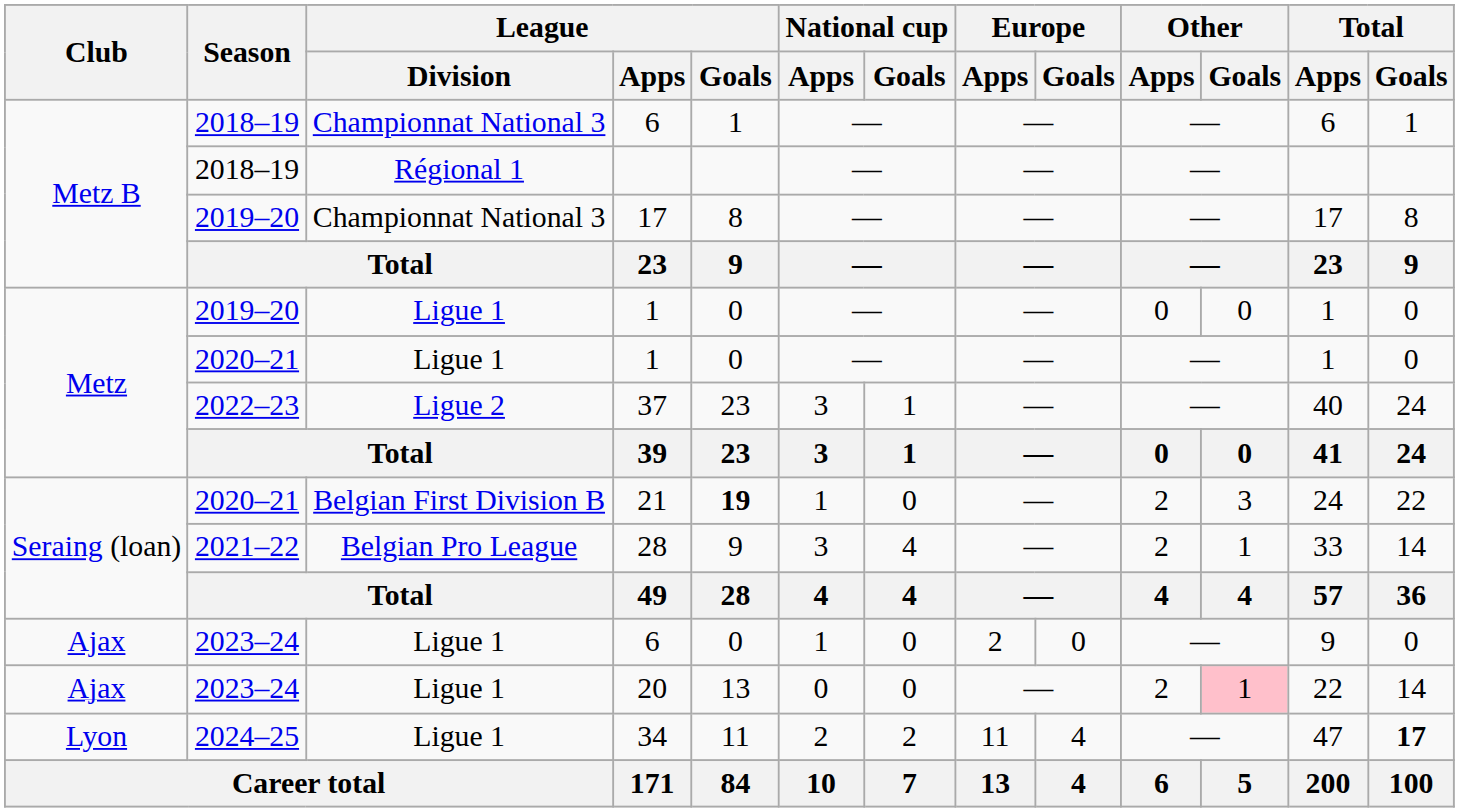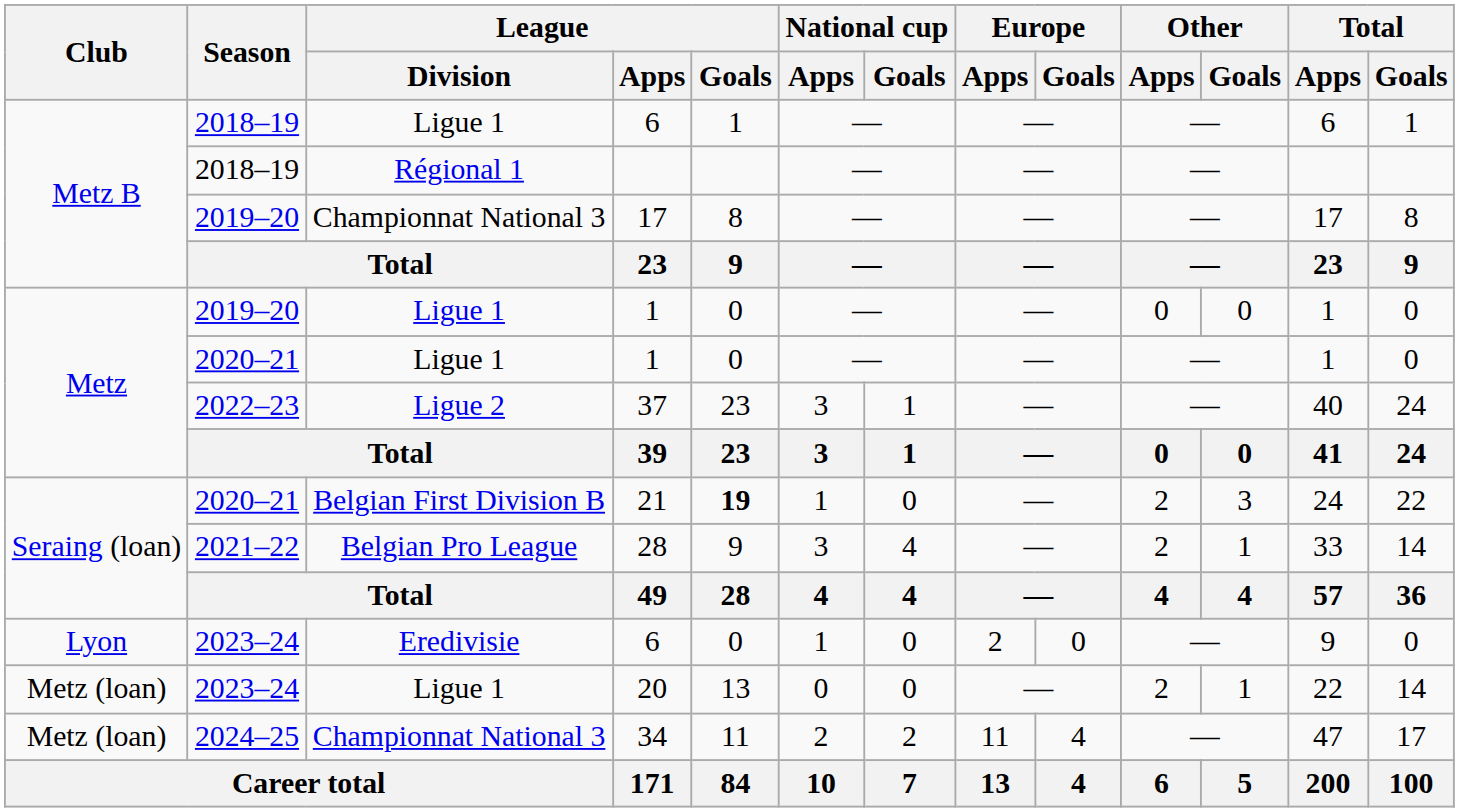2018–19 / 6 | League / Division: Championnat National 3 -> Ligue 1
2023–24 / 6 | Club: Ajax -> Lyon
2023–24 / 6 | League / Division: Ligue 1 -> Eredivisie
20 | Club: Ajax -> Metz (loan)
20 | Other / Goals: pink background -> no background
34 | Club: Lyon -> Metz (loan)
34 | League / Division: Ligue 1 -> Championnat National 3
34 | Total / Goals: bold -> normal
